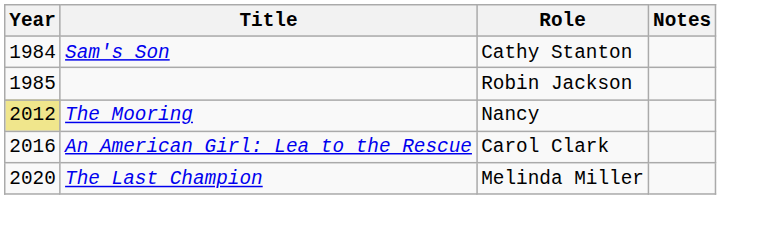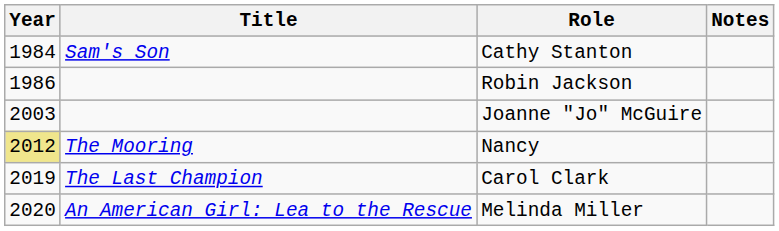Robin Jackson | Year: 1985 -> 1986
+ row: 2003 | Joanne "Jo" McGuire
Carol Clark | Year: 2016 -> 2019
Carol Clark | Title: An American Girl: Lea to the Rescue -> The Last Champion
Melinda Miller | Title: The Last Champion -> An American Girl: Lea to the Rescue
